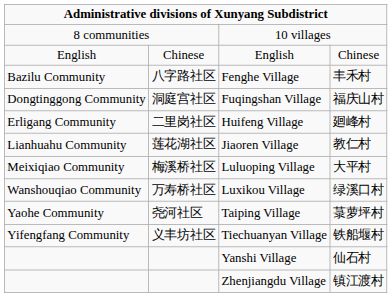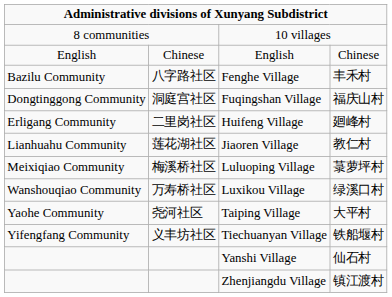Luluoping Village | column 4: 大平村 -> 菉萝坪村
Taiping Village | column 4: 菉萝坪村 -> 大平村
